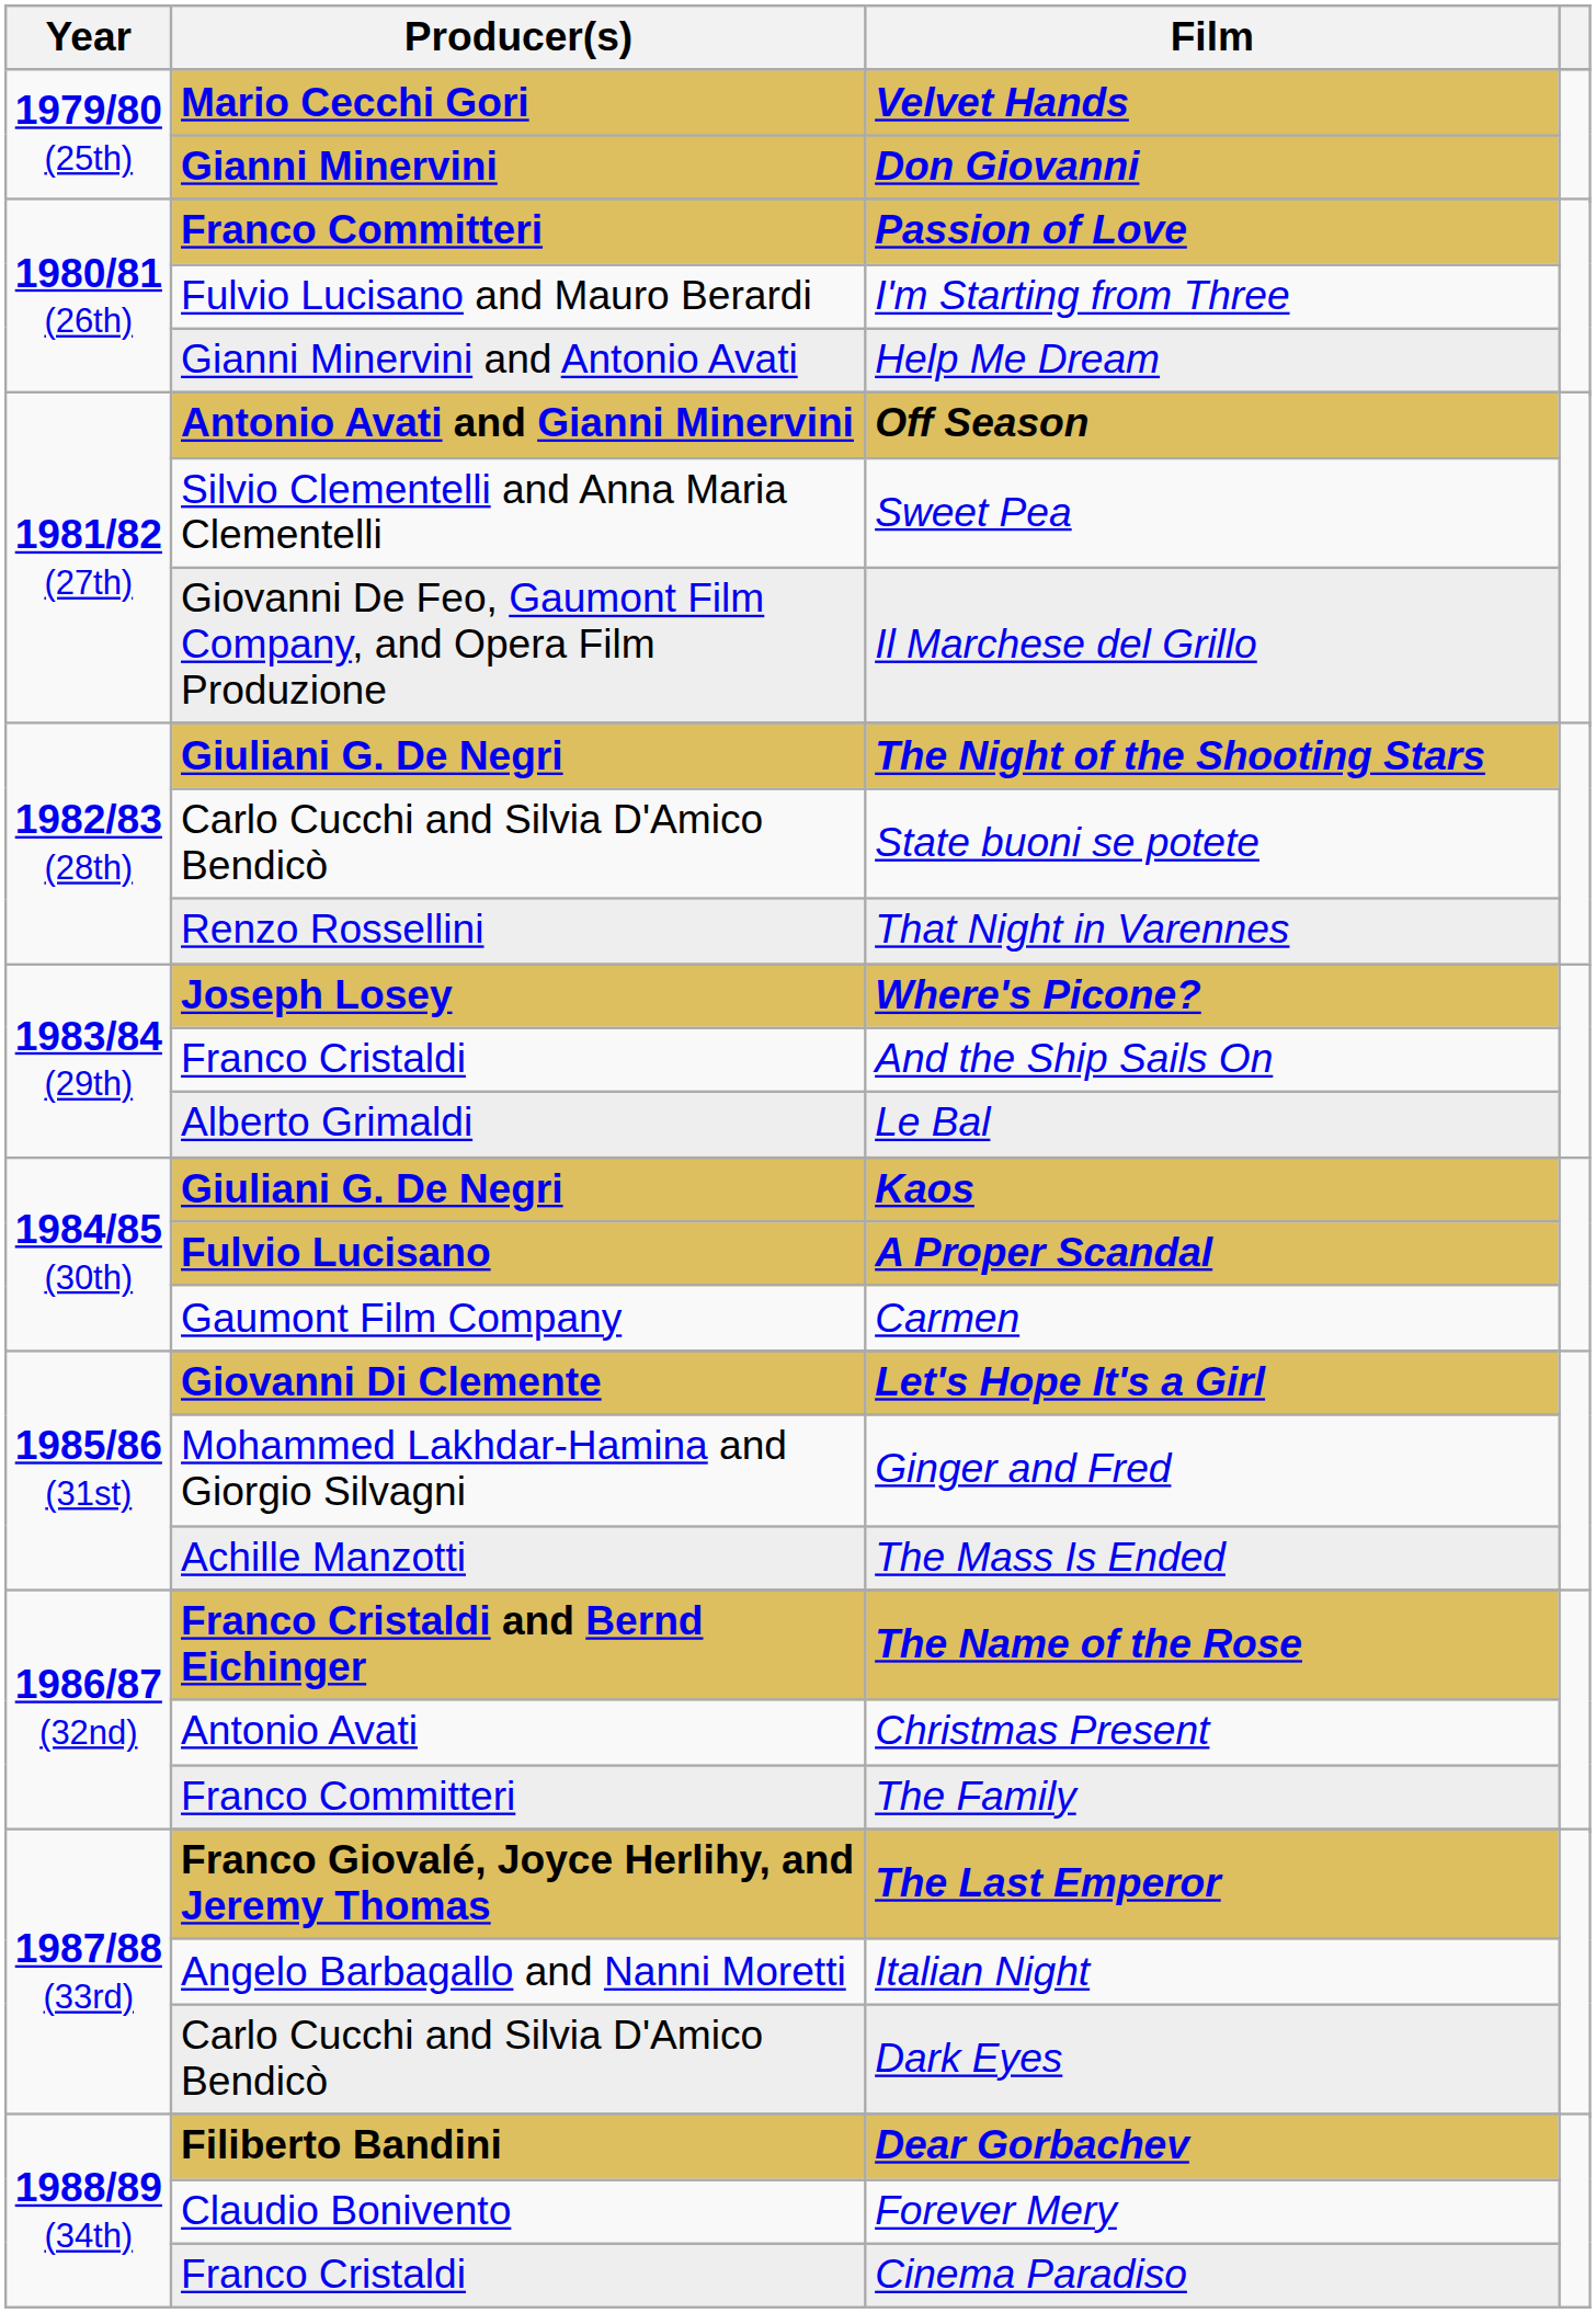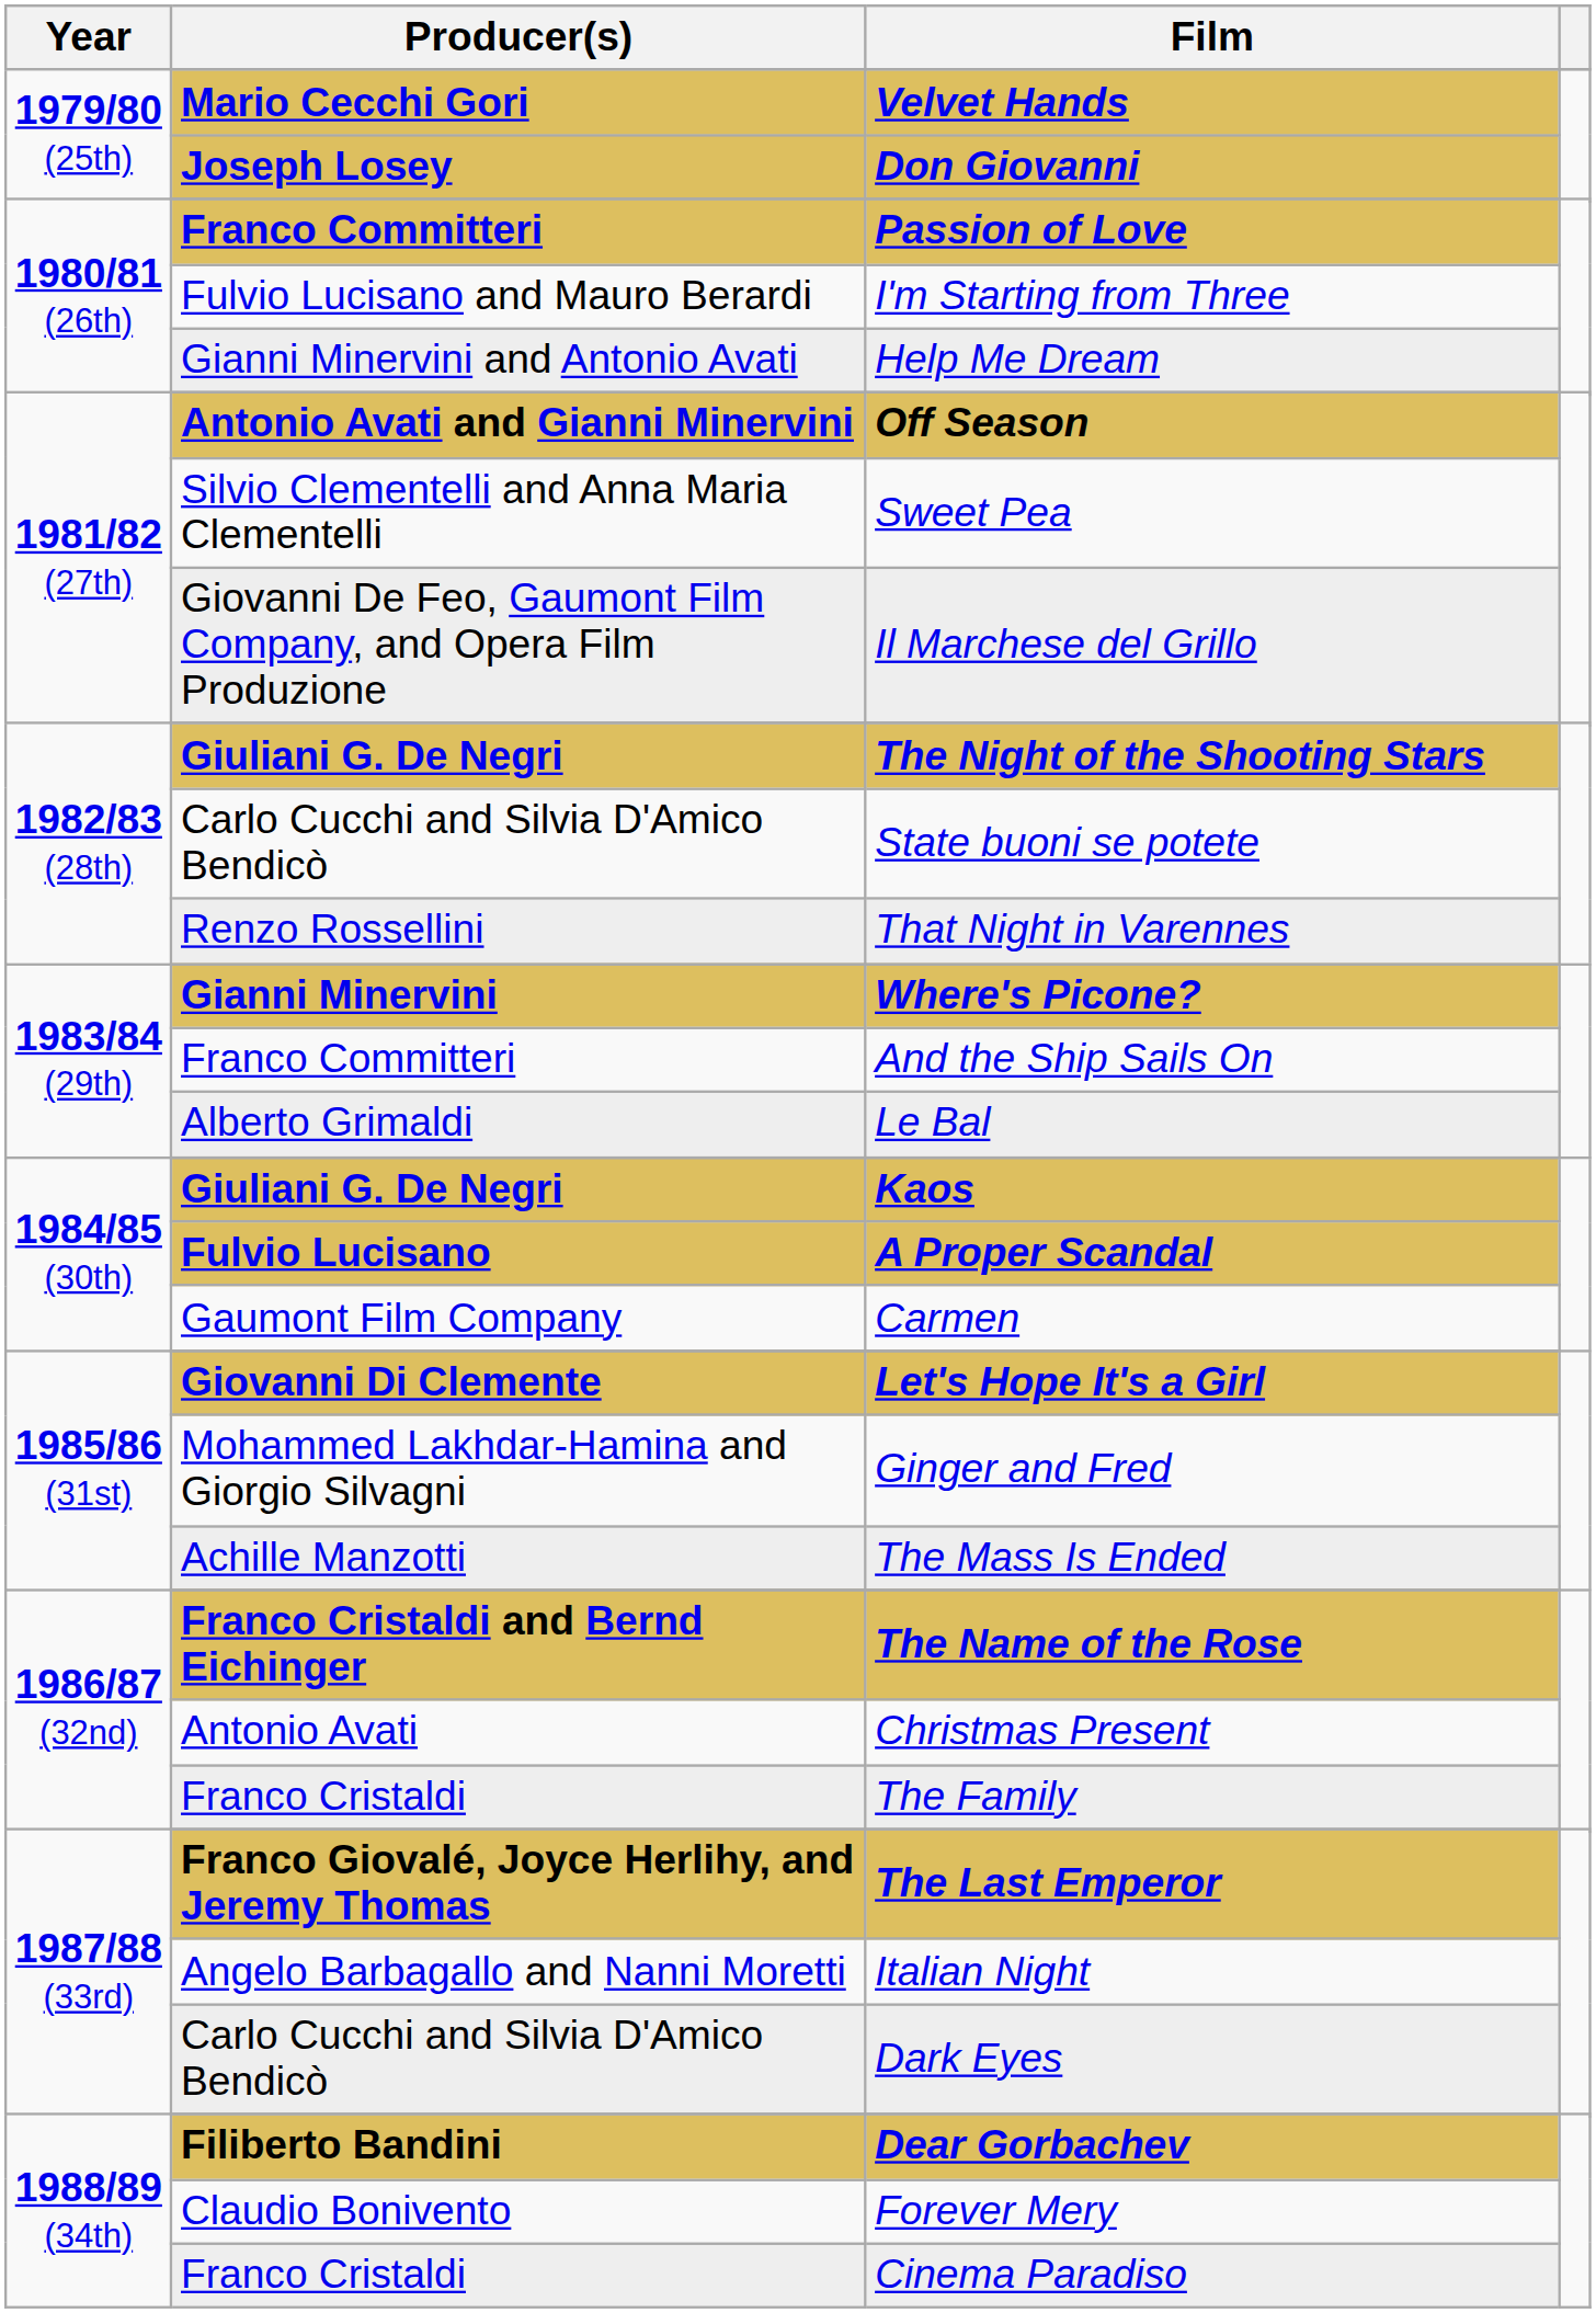Don Giovanni | Producer(s): Gianni Minervini -> Joseph Losey
Where's Picone? | Producer(s): Joseph Losey -> Gianni Minervini
And the Ship Sails On | Producer(s): Franco Cristaldi -> Franco Committeri
The Family | Producer(s): Franco Committeri -> Franco Cristaldi
